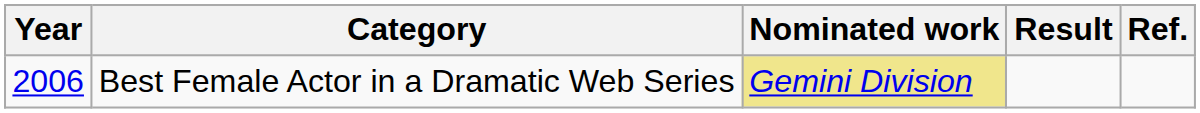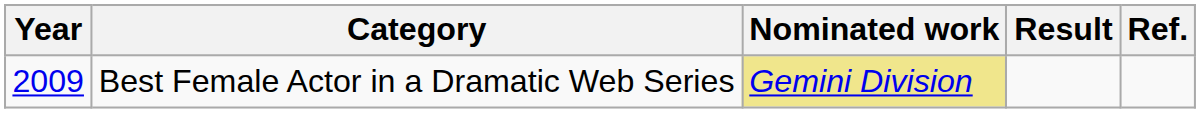Best Female Actor in a Dramatic Web Series | Year: 2006 -> 2009
